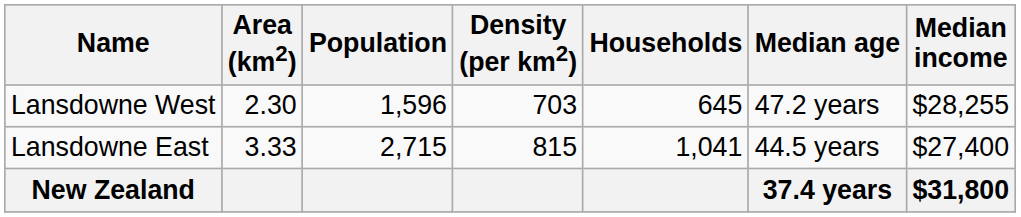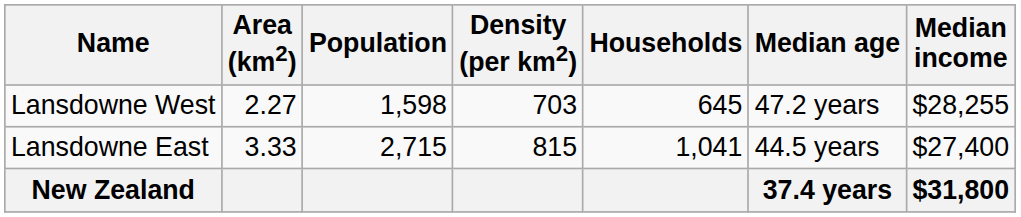Lansdowne West | Area (km2): 2.30 -> 2.27
Lansdowne West | Population: 1,596 -> 1,598
